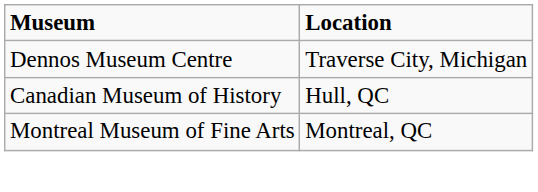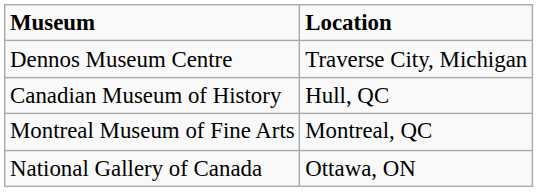+ row: National Gallery of Canada | Ottawa, ON
